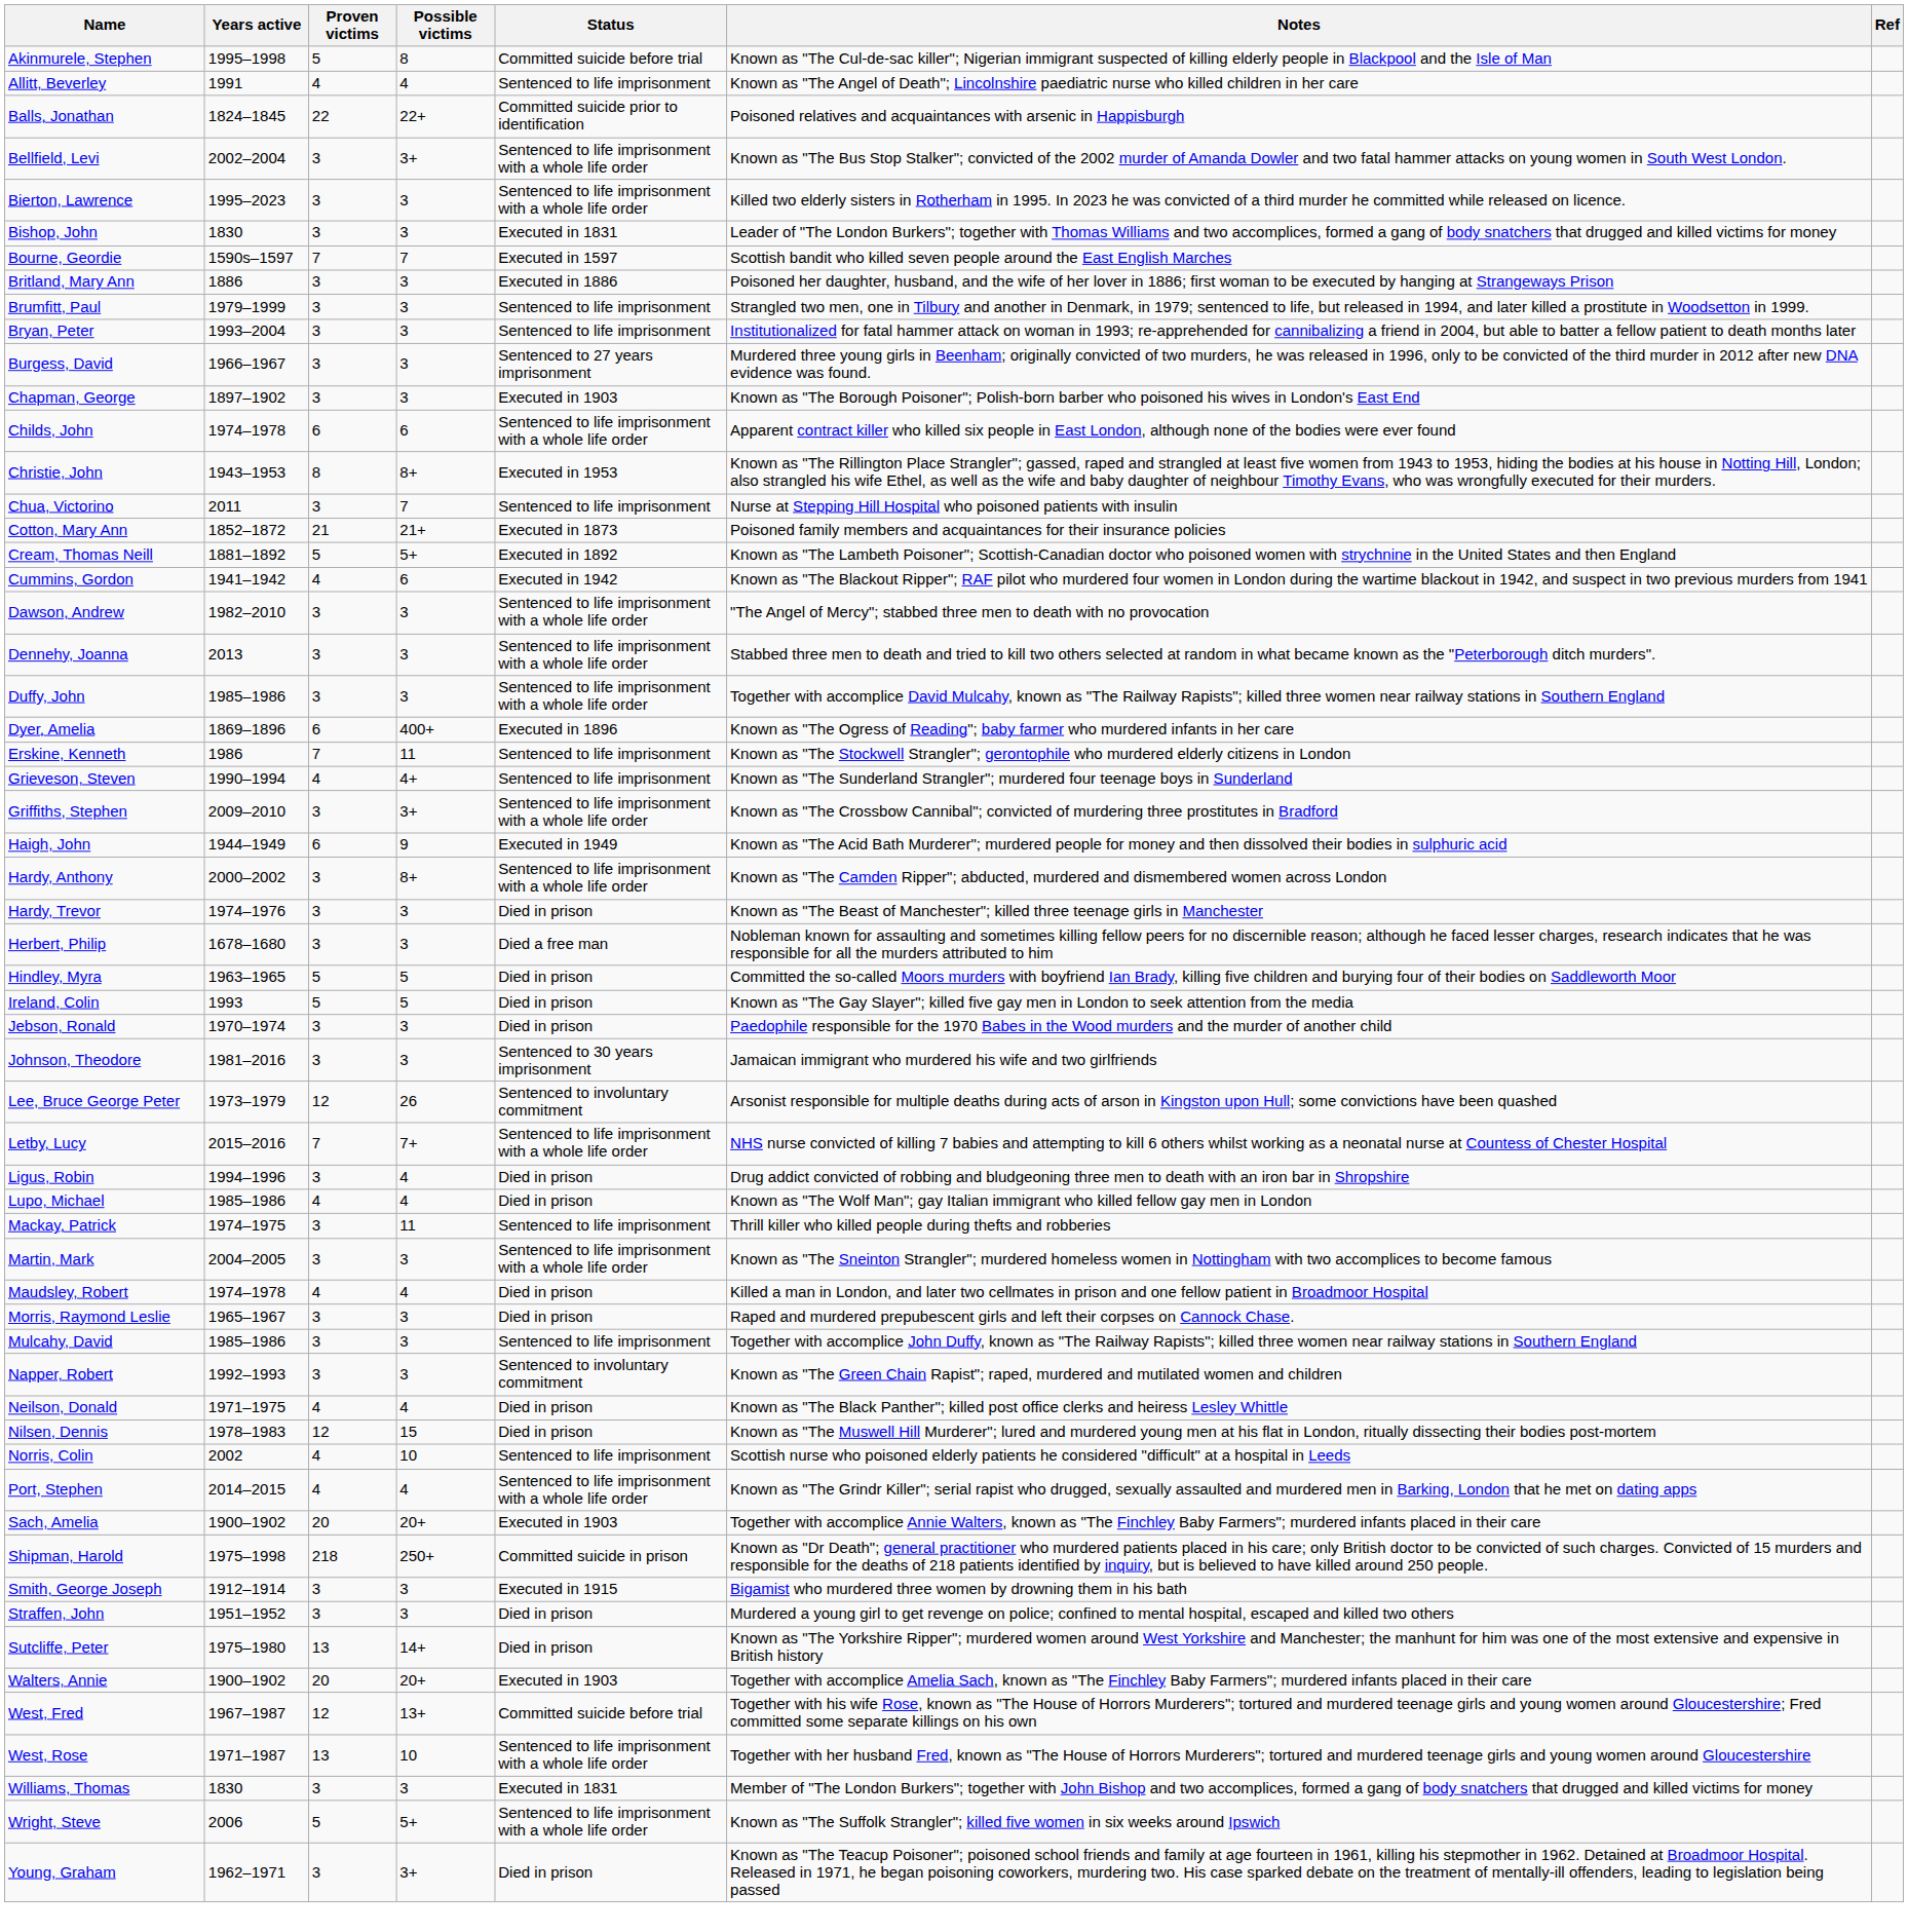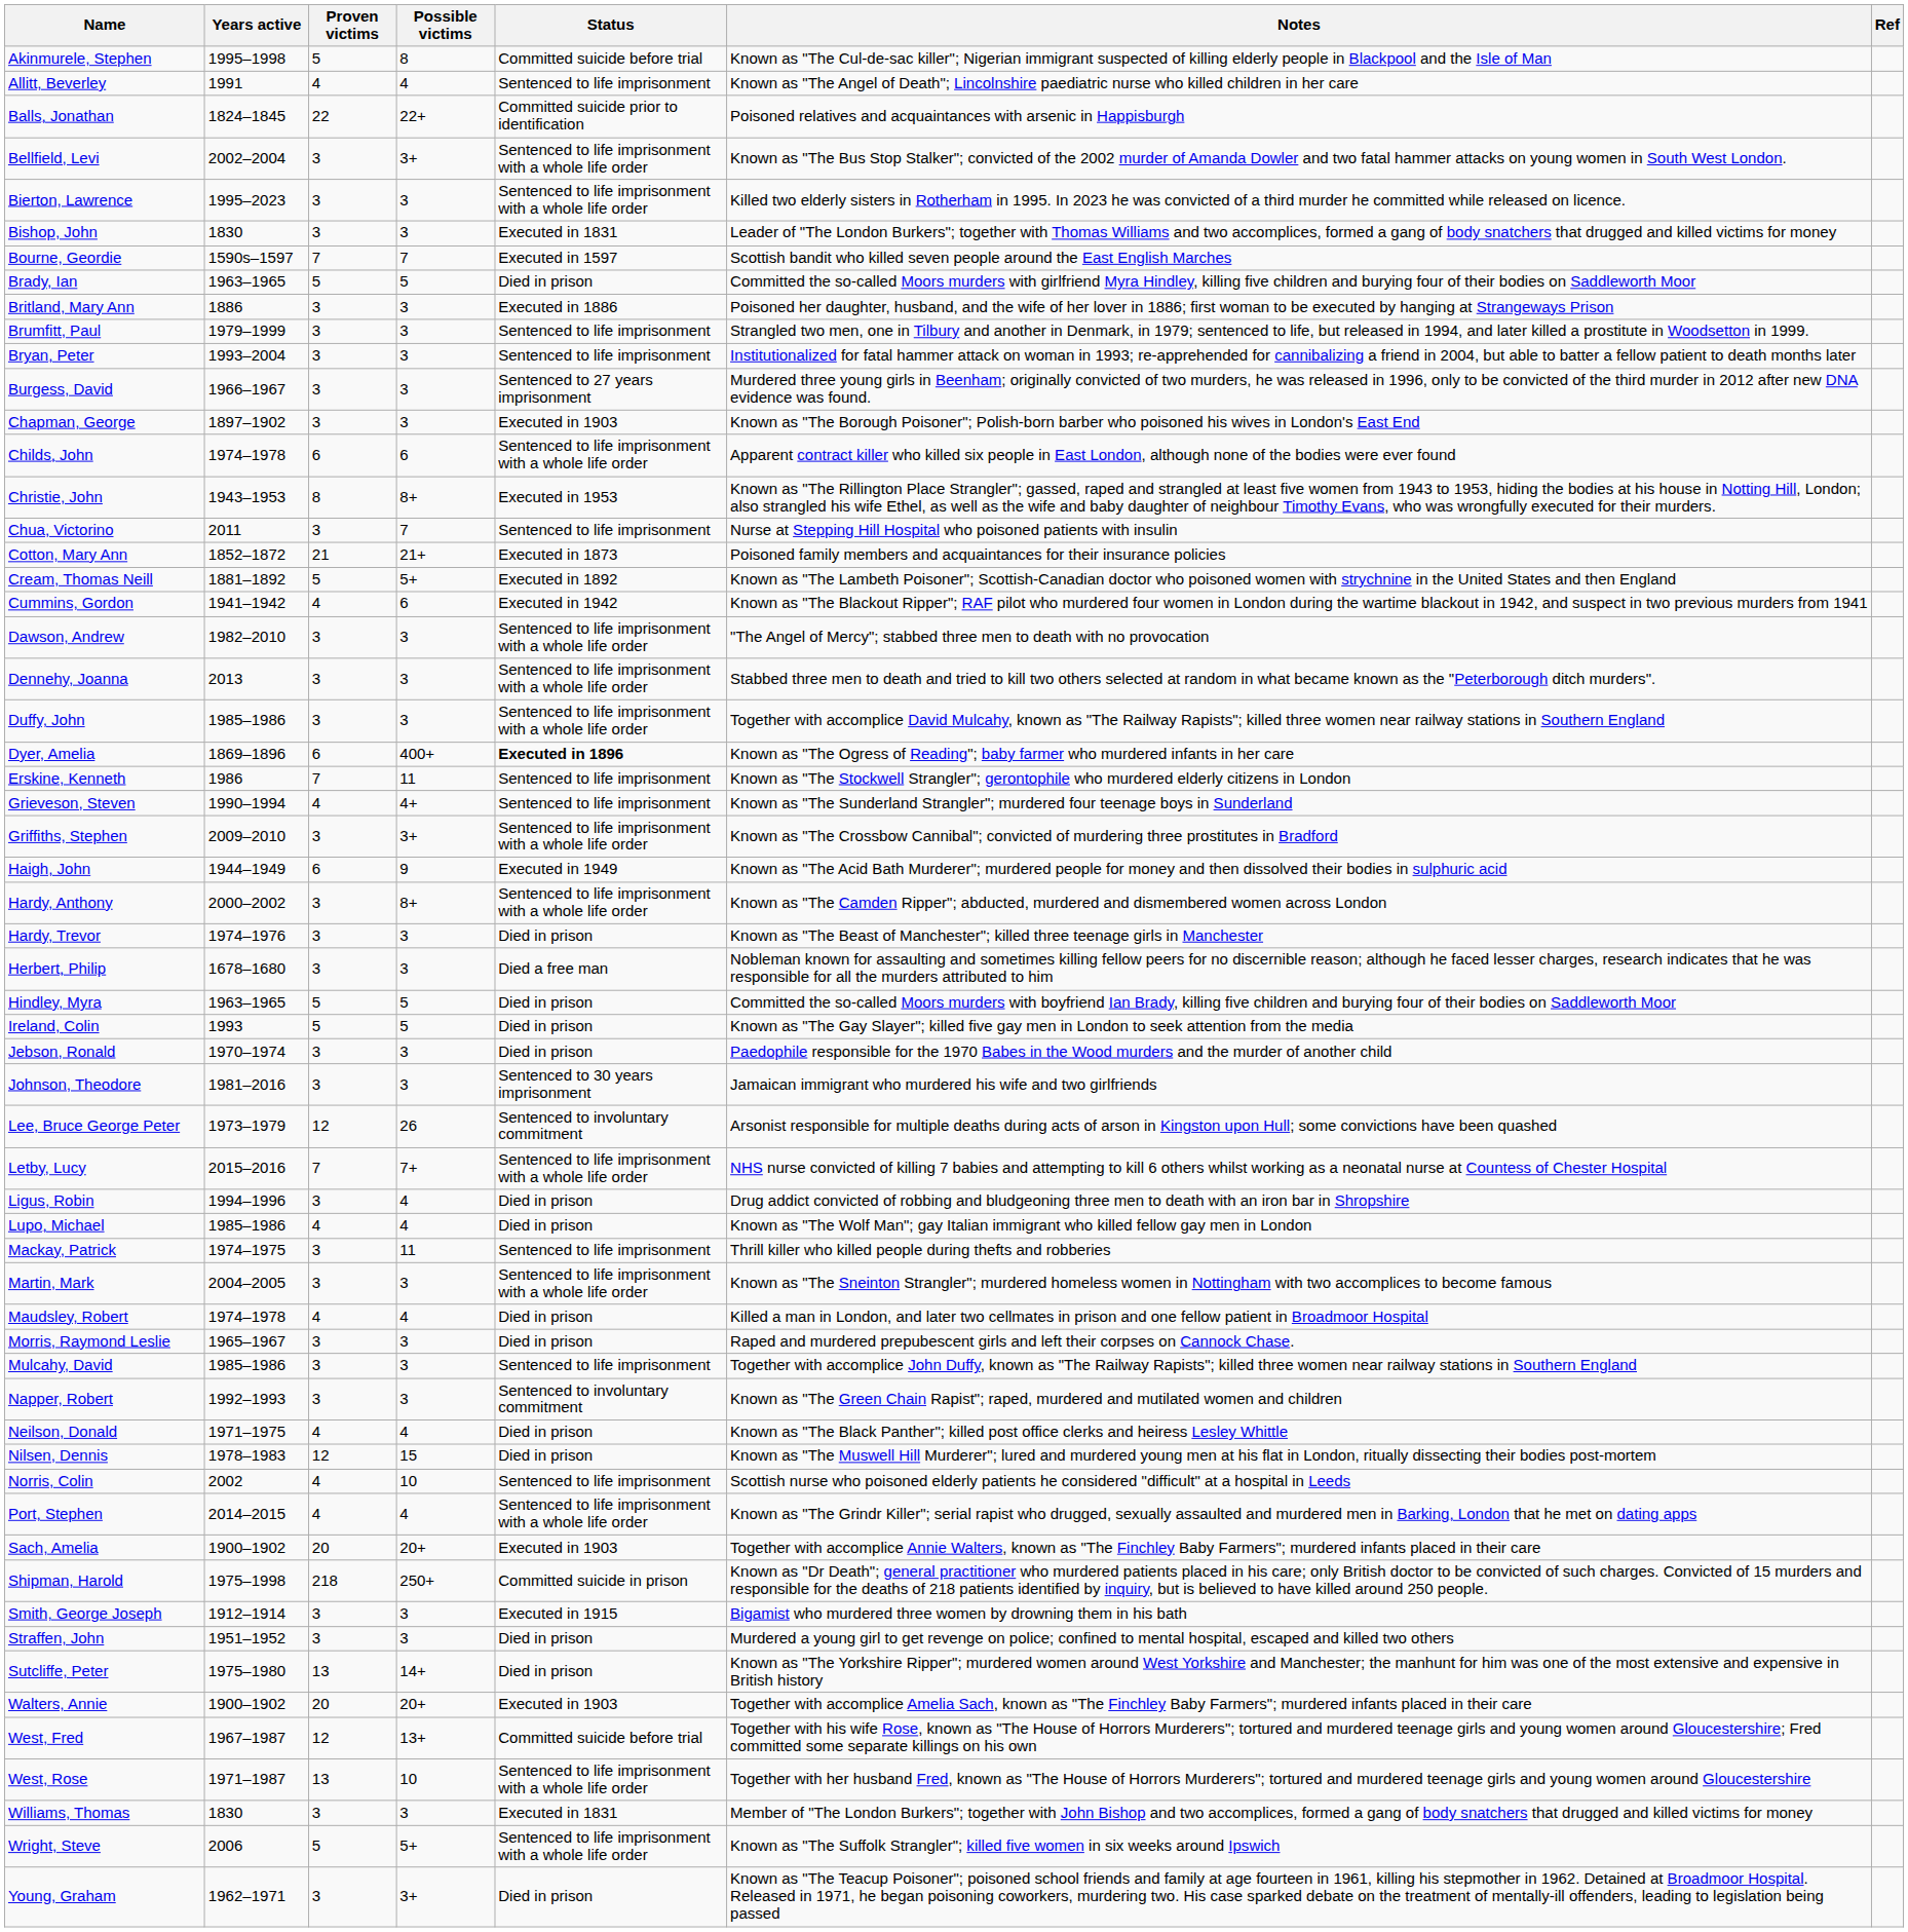+ row: Brady, Ian | 1963–1965 | 5 | 5 | Died in prison | Committed the so-called Moors murders with girlfriend Myra Hindley, killing five children and burying four of their bodies on Saddleworth Moor
Dyer, Amelia | Status: normal -> bold
